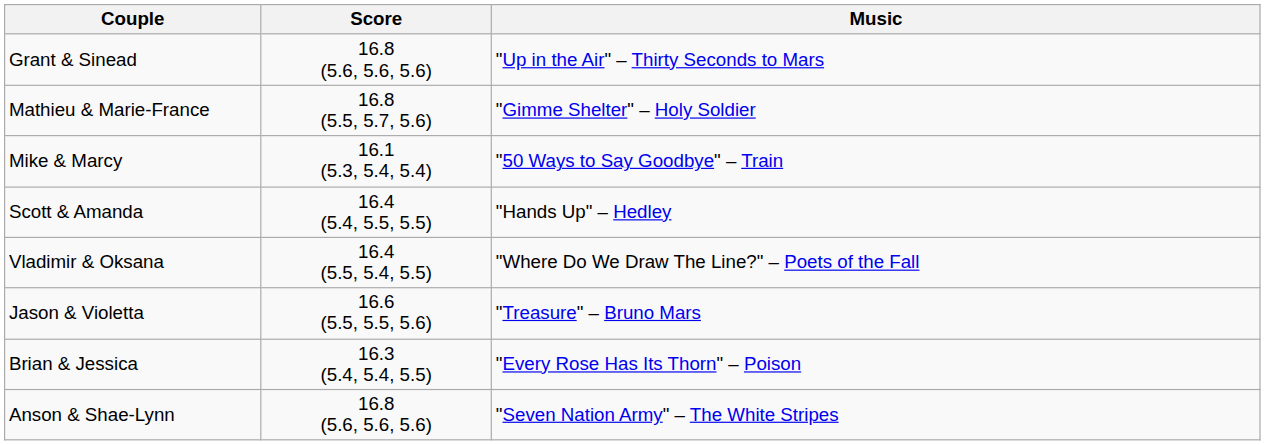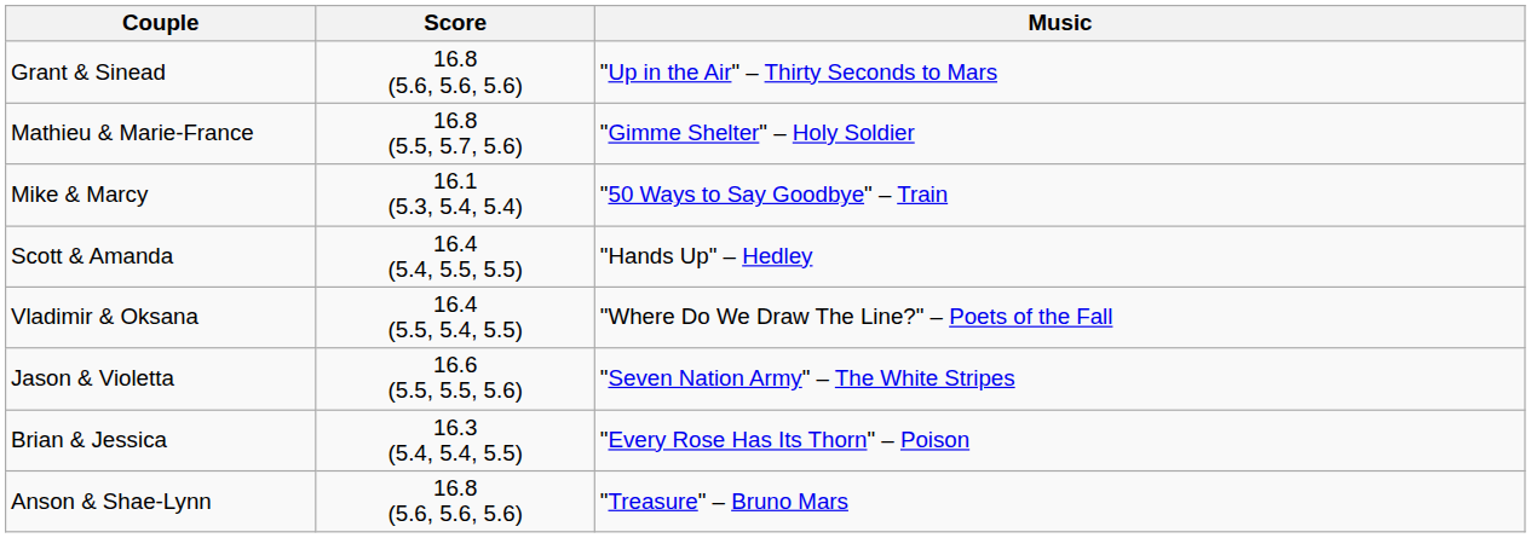Jason & Violetta | Music: "Treasure" – Bruno Mars -> "Seven Nation Army" – The White Stripes
Anson & Shae-Lynn | Music: "Seven Nation Army" – The White Stripes -> "Treasure" – Bruno Mars
